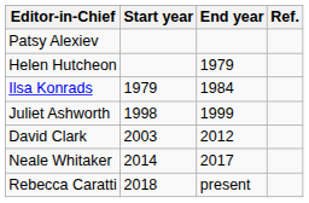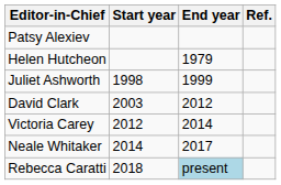- row: Ilsa Konrads | 1979 | 1984
+ row: Victoria Carey | 2012 | 2014
Rebecca Caratti | End year: no background -> lightblue background
